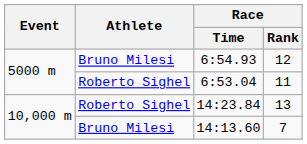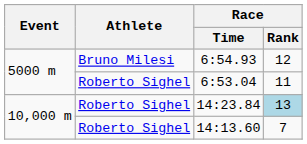14:23.84 | Race / Rank: no background -> lightblue background
14:13.60 | Athlete: Bruno Milesi -> Roberto Sighel
